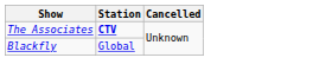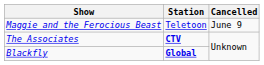+ row: Maggie and the Ferocious Beast | Teletoon | June 9
Blackfly | Station: normal -> bold
